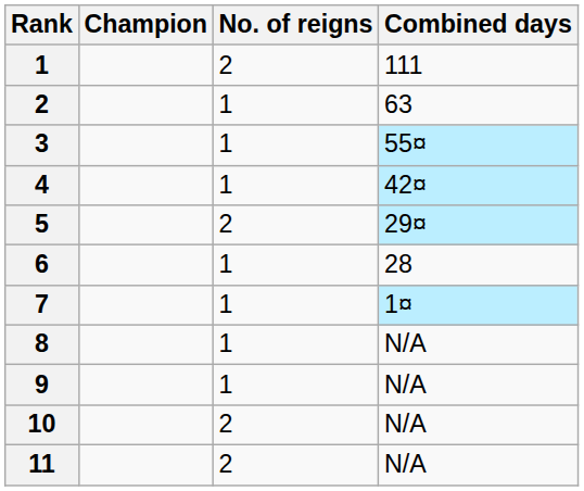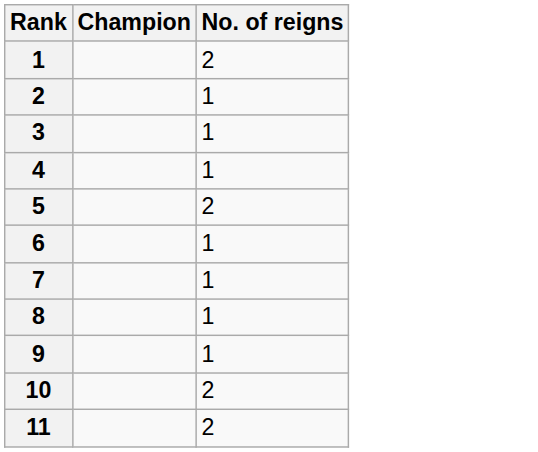- column: Combined days | 111 | 63 | 55¤ | 42¤ | 29¤ | 28 | 1¤ | N/A | N/A | N/A | N/A
